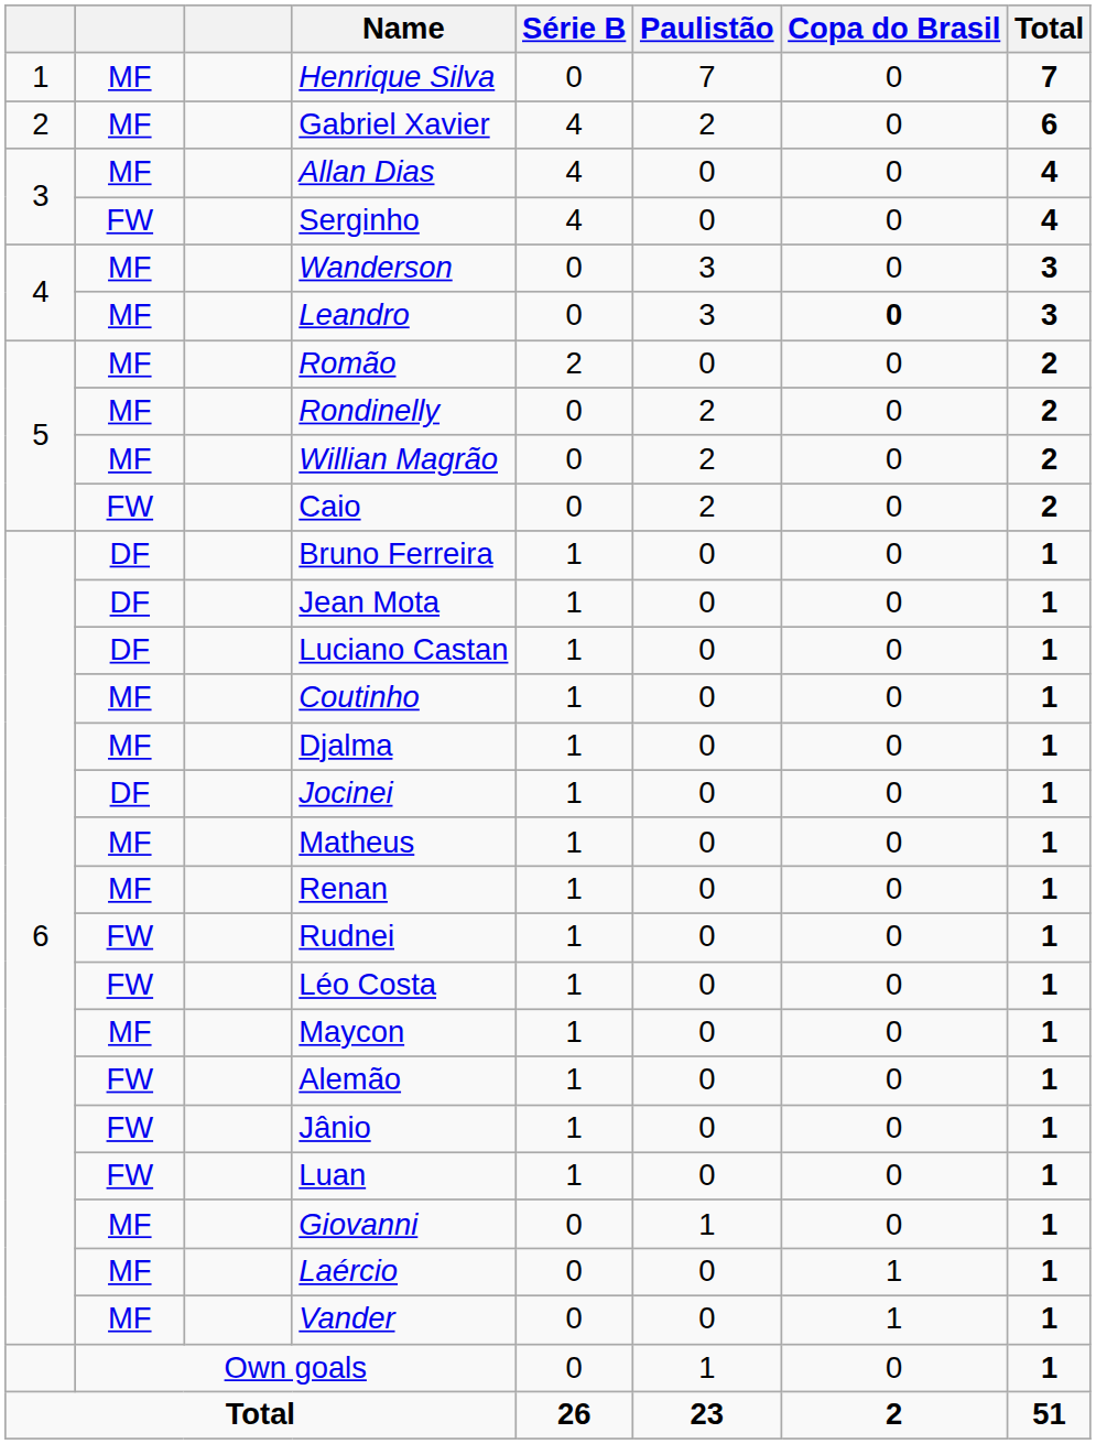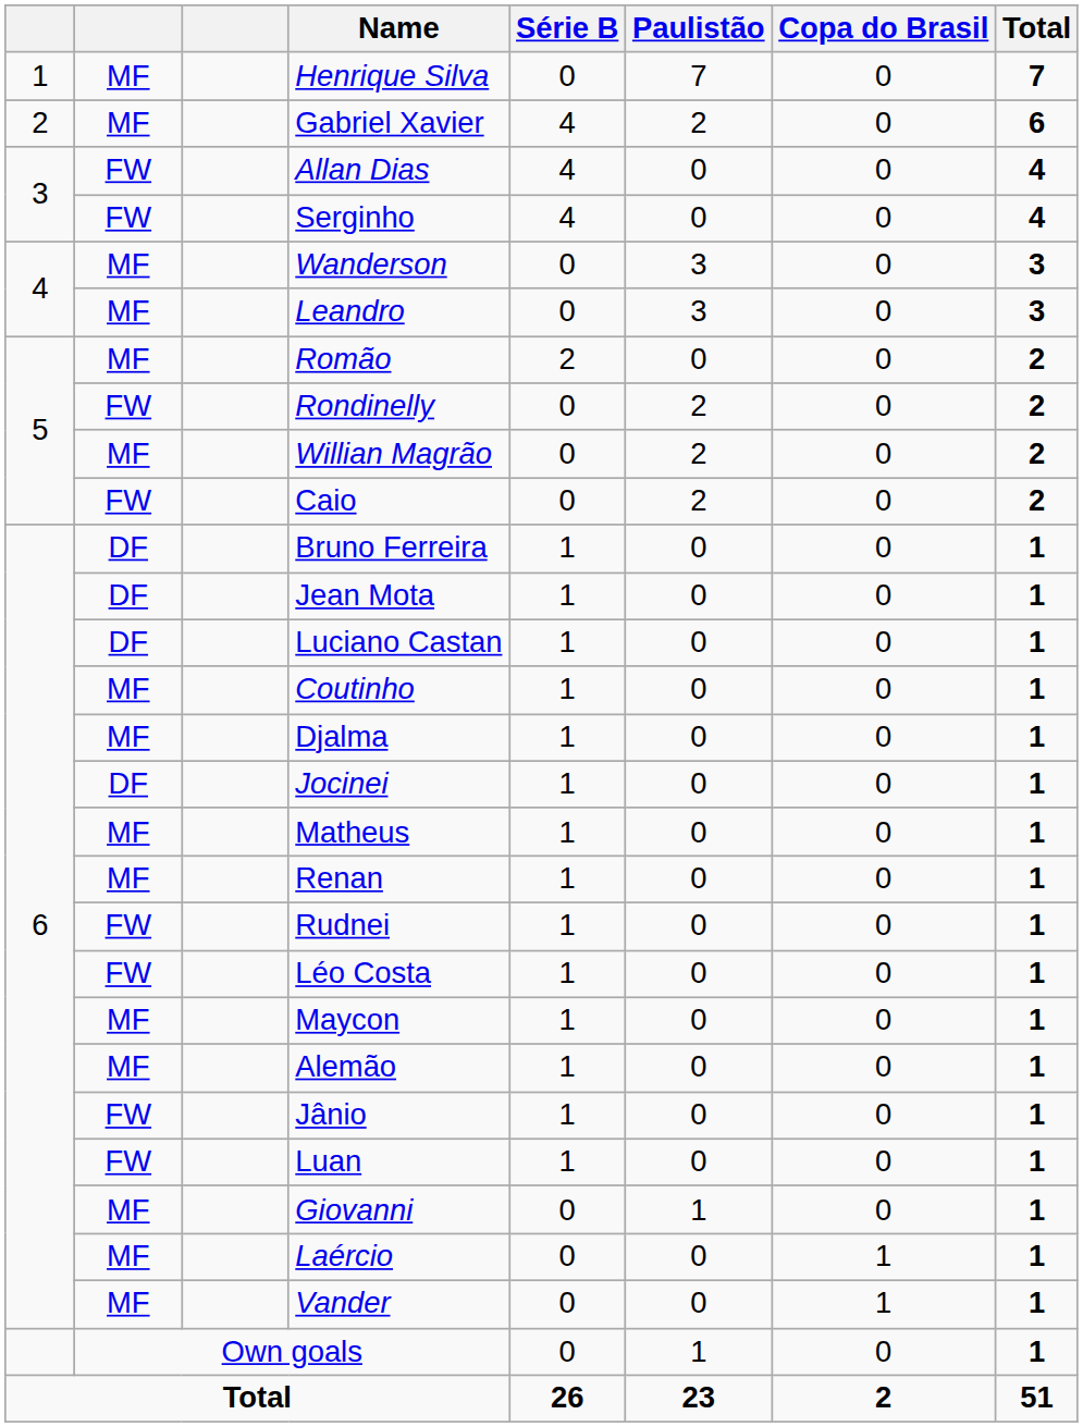Allan Dias | column 2: MF -> FW
Leandro | Copa do Brasil: bold -> normal
Rondinelly | column 2: MF -> FW
Alemão | column 2: FW -> MF
